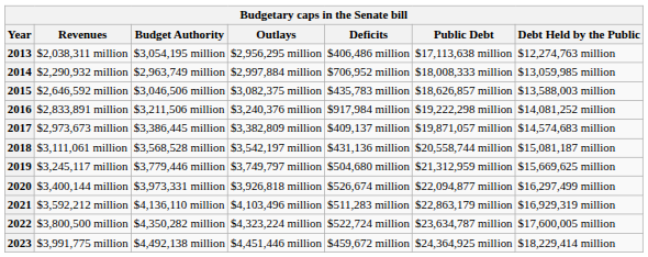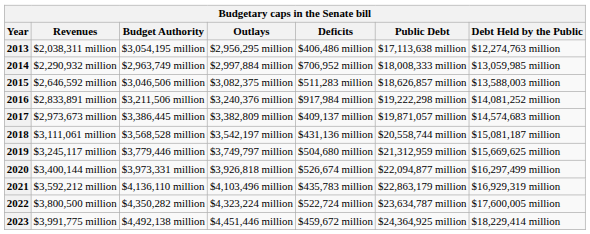2015 | Deficits: $435,783 million -> $511,283 million
2021 | Deficits: $511,283 million -> $435,783 million
